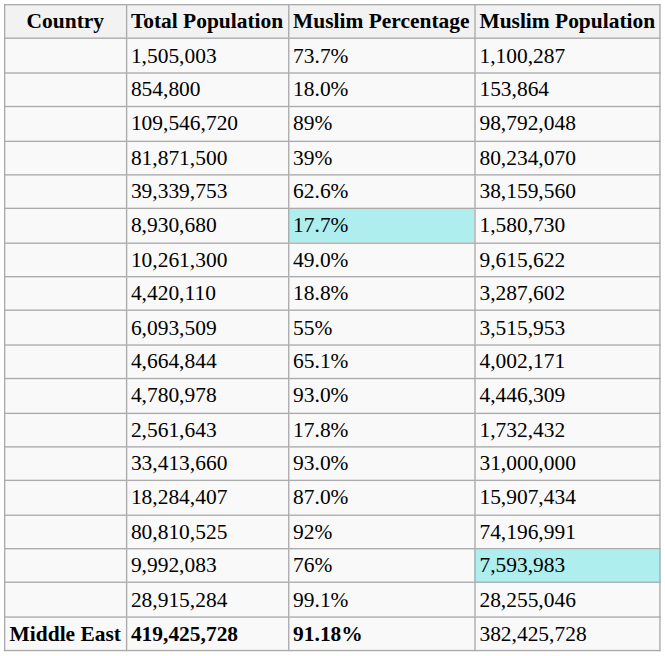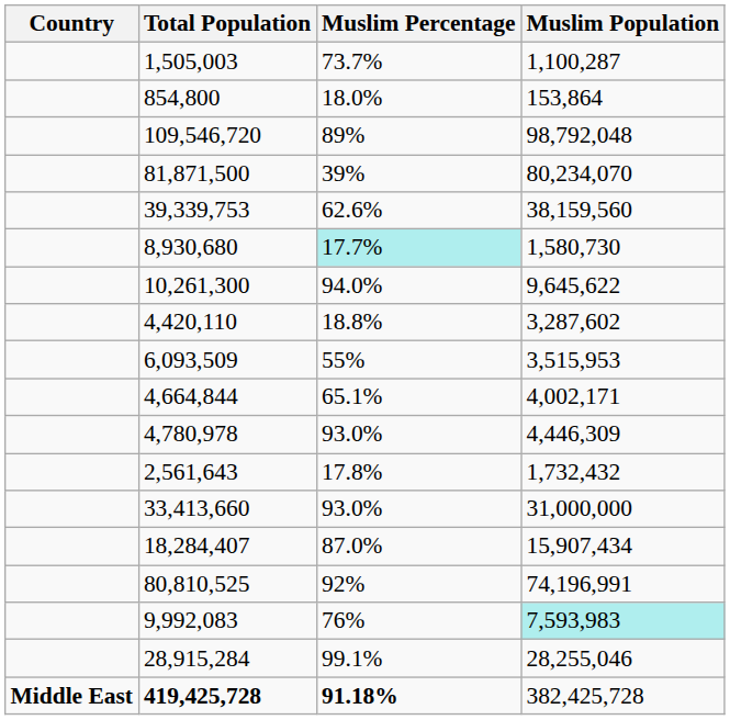10,261,300 | Muslim Percentage: 49.0% -> 94.0%
10,261,300 | Muslim Population: 9,615,622 -> 9,645,622
